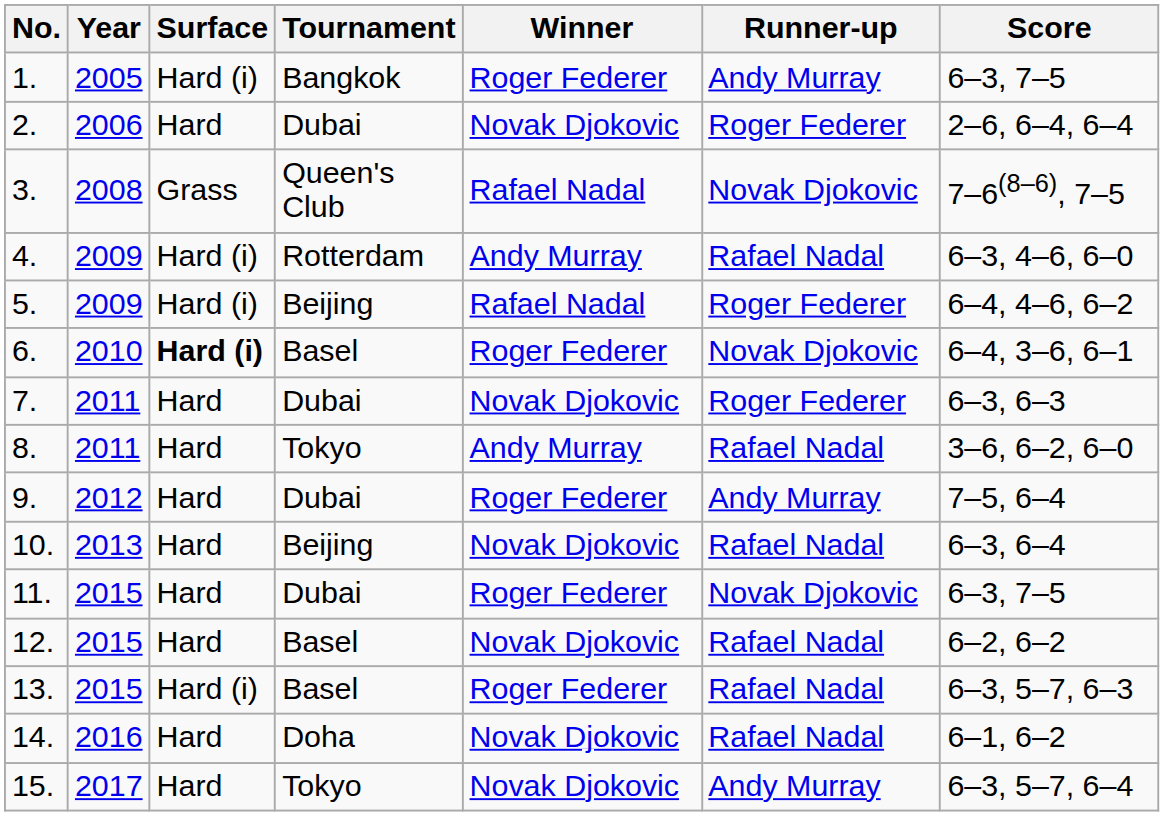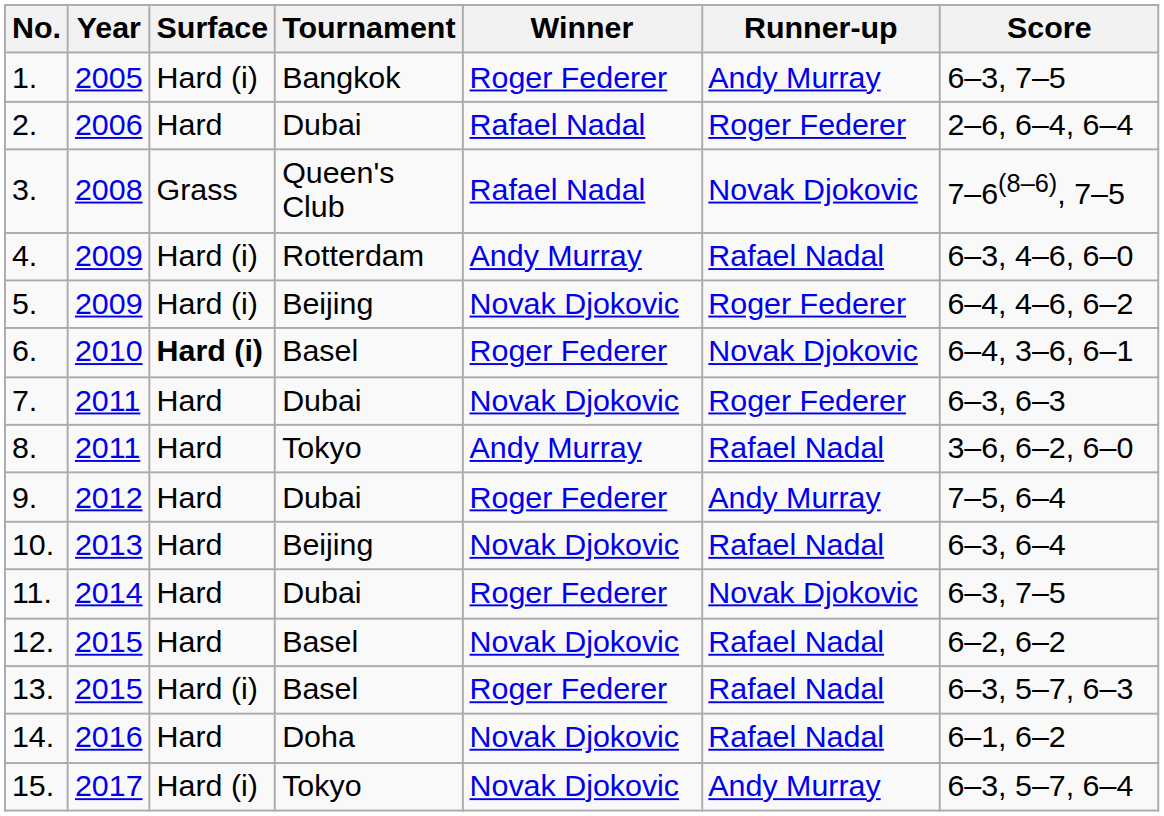2. | Winner: Novak Djokovic -> Rafael Nadal
5. | Winner: Rafael Nadal -> Novak Djokovic
11. | Year: 2015 -> 2014
15. | Surface: Hard -> Hard (i)
